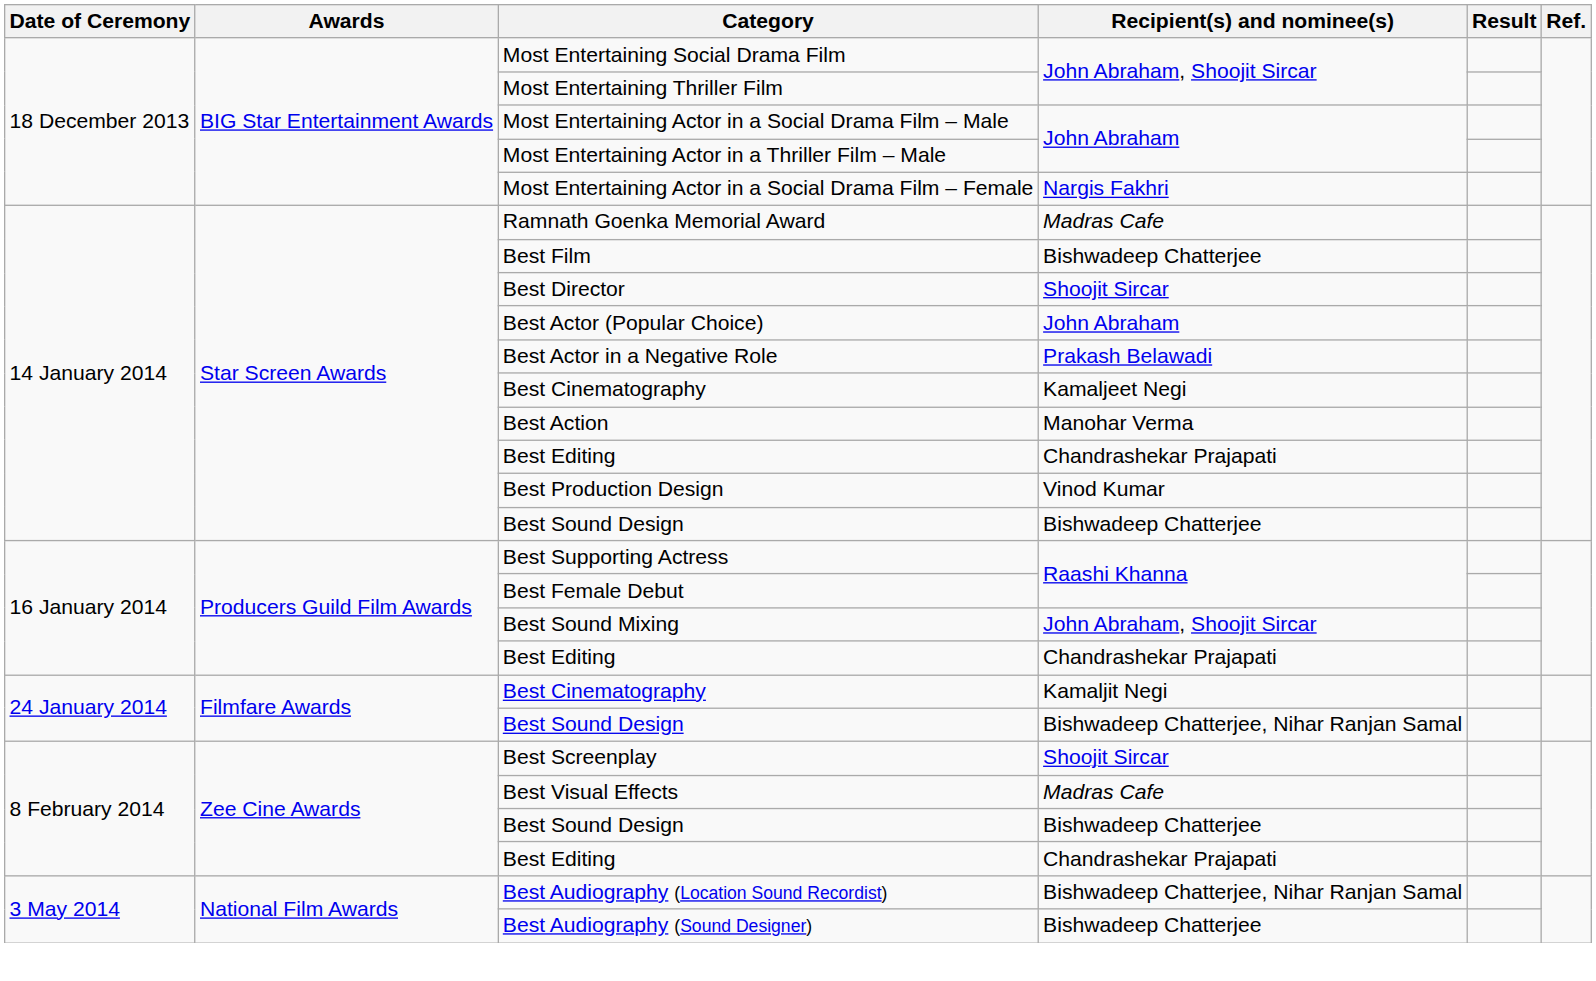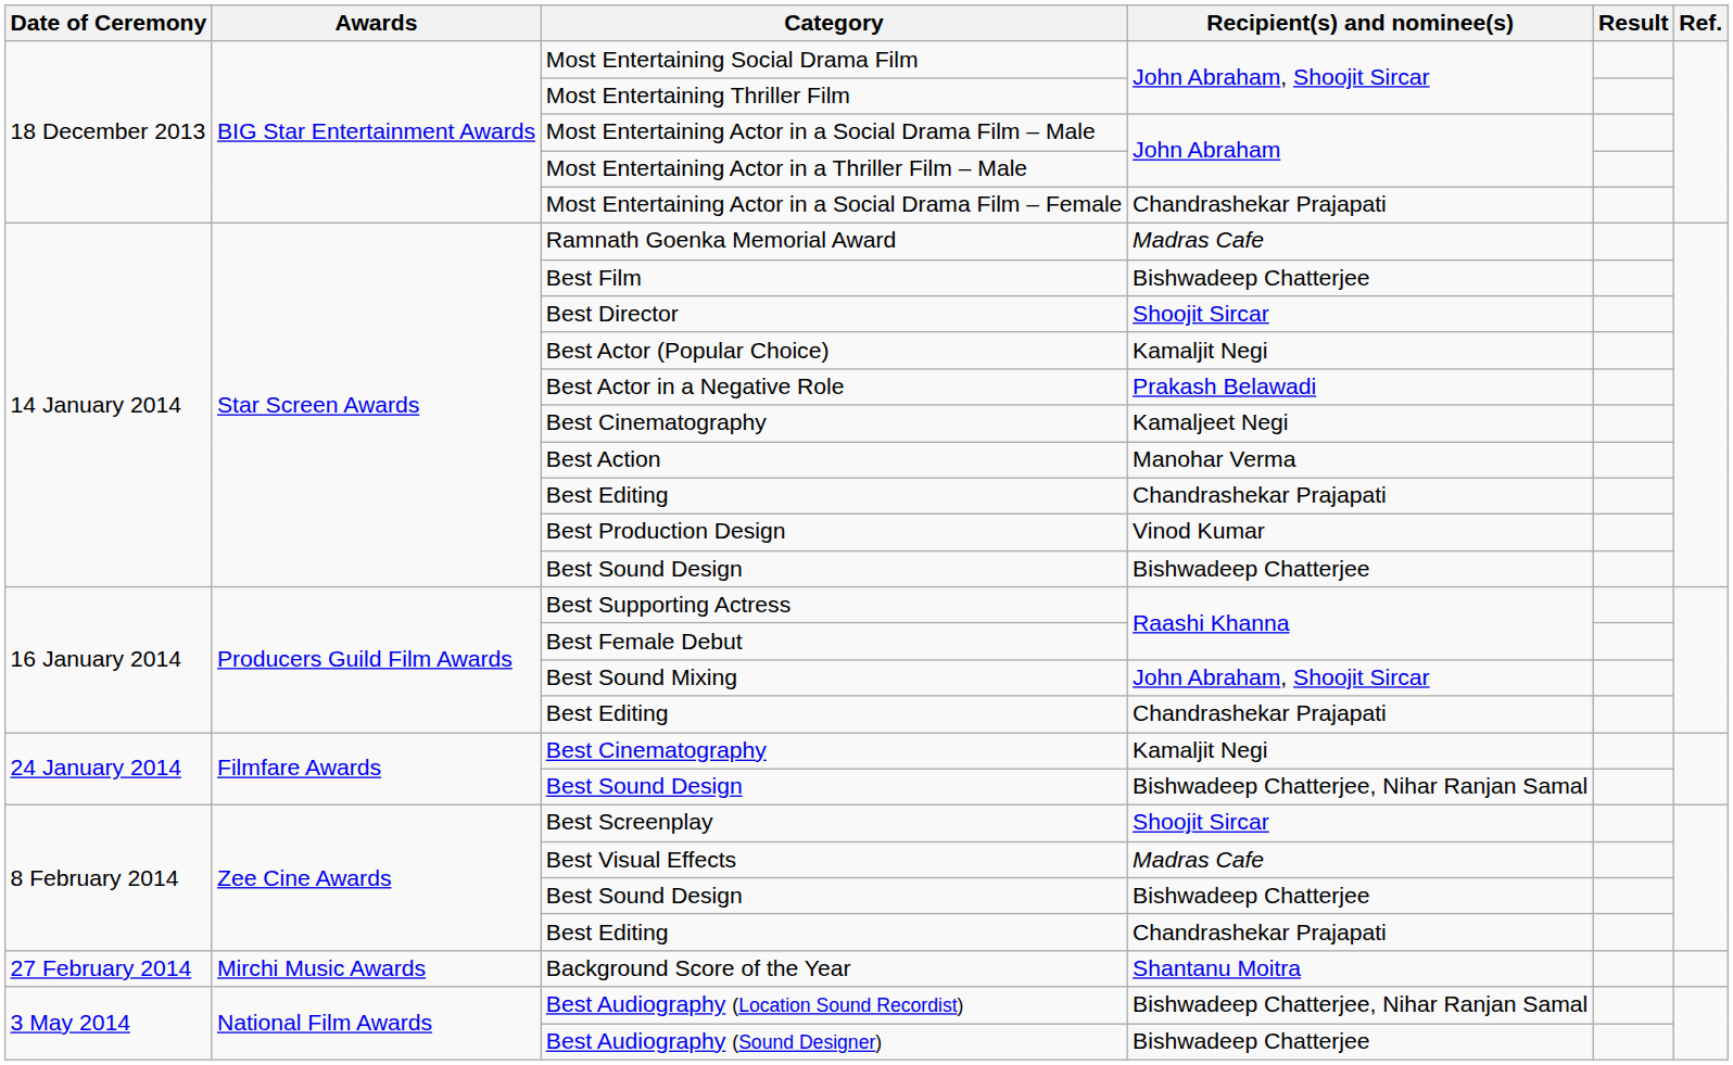Most Entertaining Actor in a Social Drama Film – Female | Recipient(s) and nominee(s): Nargis Fakhri -> Chandrashekar Prajapati
Best Actor (Popular Choice) | Recipient(s) and nominee(s): John Abraham -> Kamaljit Negi
+ row: 27 February 2014 | Mirchi Music Awards | Background Score of the Year | Shantanu Moitra
